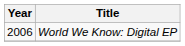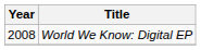World We Know: Digital EP | Year: 2006 -> 2008
